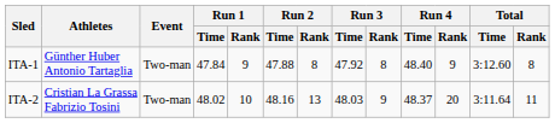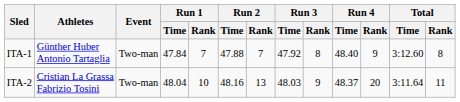ITA-1 | Run 1 / Rank: 9 -> 7
ITA-1 | Run 2 / Rank: 8 -> 7
ITA-2 | Run 1 / Time: 48.02 -> 48.04
